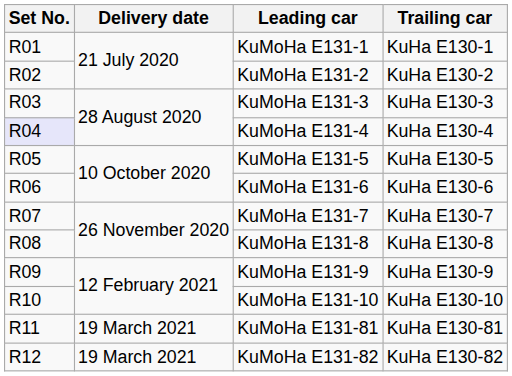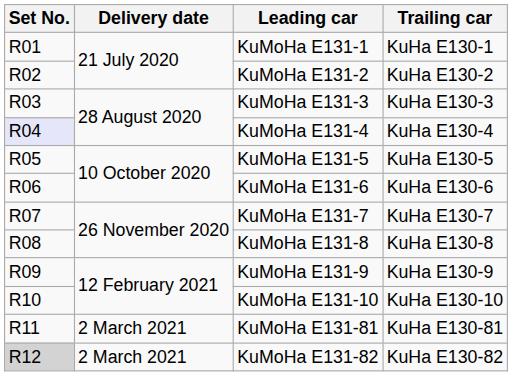KuMoHa E131-81 | Delivery date: 19 March 2021 -> 2 March 2021
KuMoHa E131-82 | Set No.: no background -> lightgrey background
KuMoHa E131-82 | Delivery date: 19 March 2021 -> 2 March 2021
